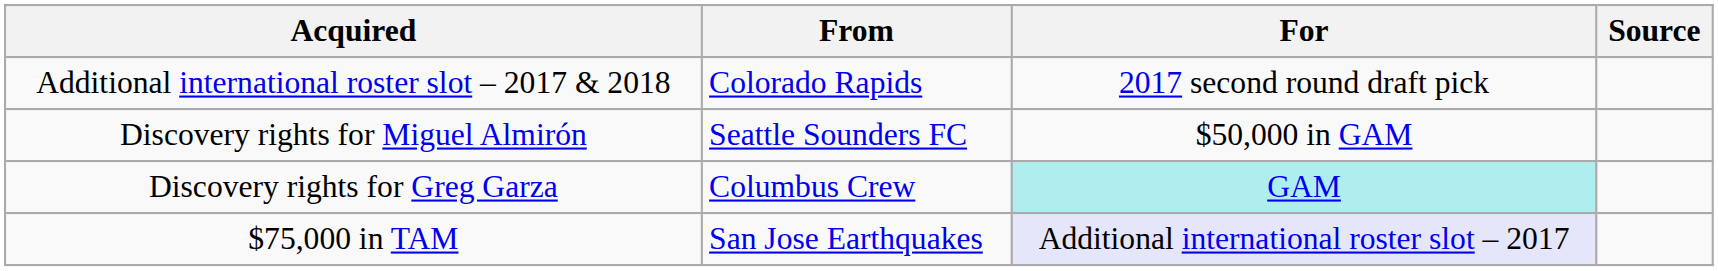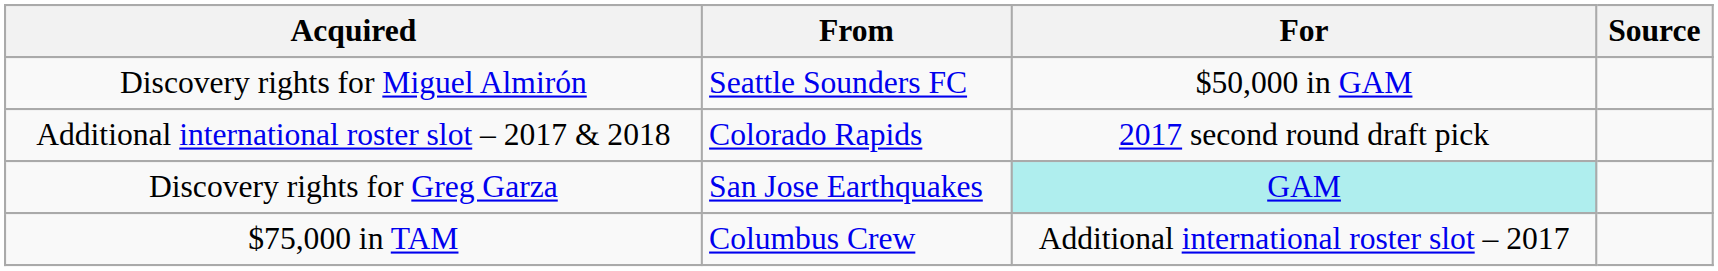rows swapped: Discovery rights for Miguel Almirón <-> Additional international roster slot – 2017 & 2018
Discovery rights for Greg Garza | From: Columbus Crew -> San Jose Earthquakes
$75,000 in TAM | From: San Jose Earthquakes -> Columbus Crew
$75,000 in TAM | For: lavender background -> no background
